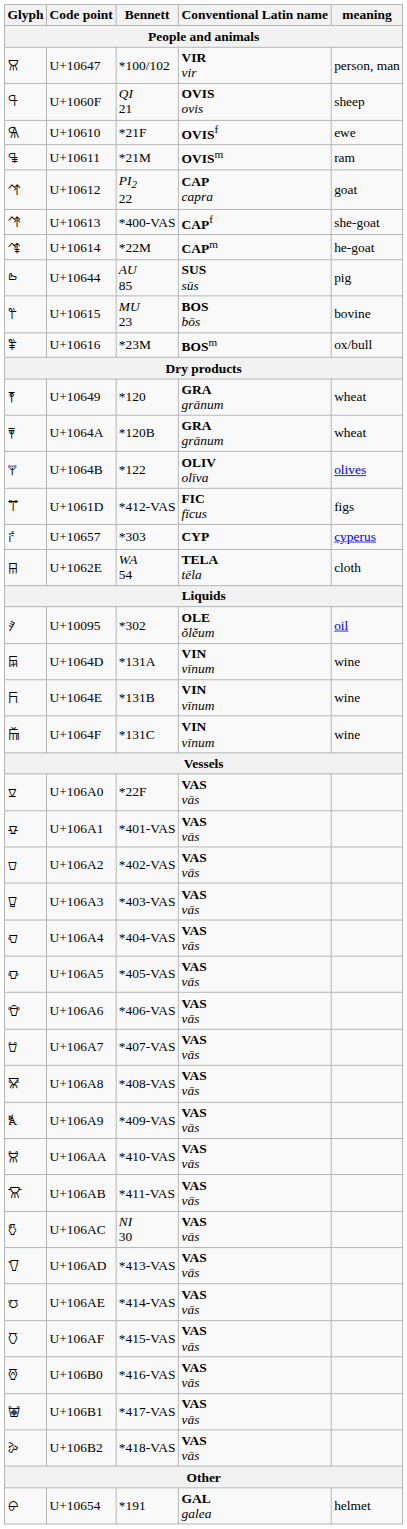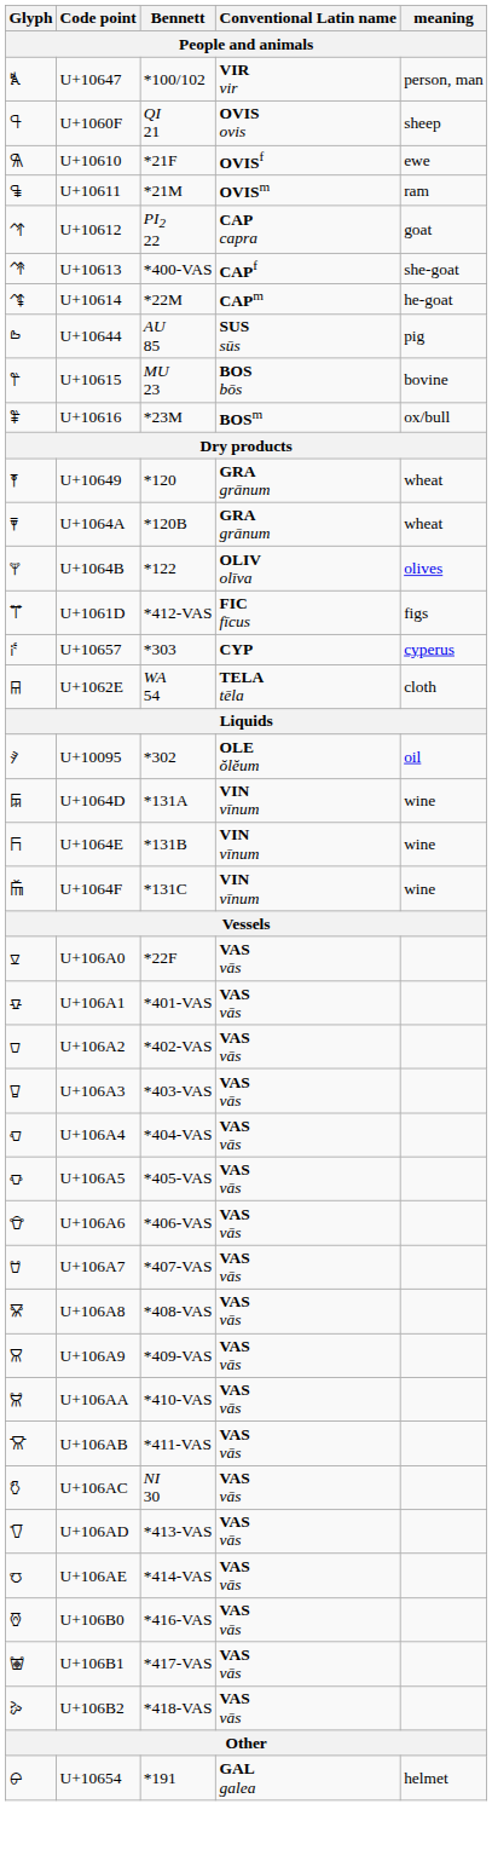U+10647 | Glyph: 𐚩 -> 𐙇
U+106A9 | Glyph: 𐙇 -> 𐚩
- row: 𐚯 | U+106AF | *415-VAS | VAS vās
